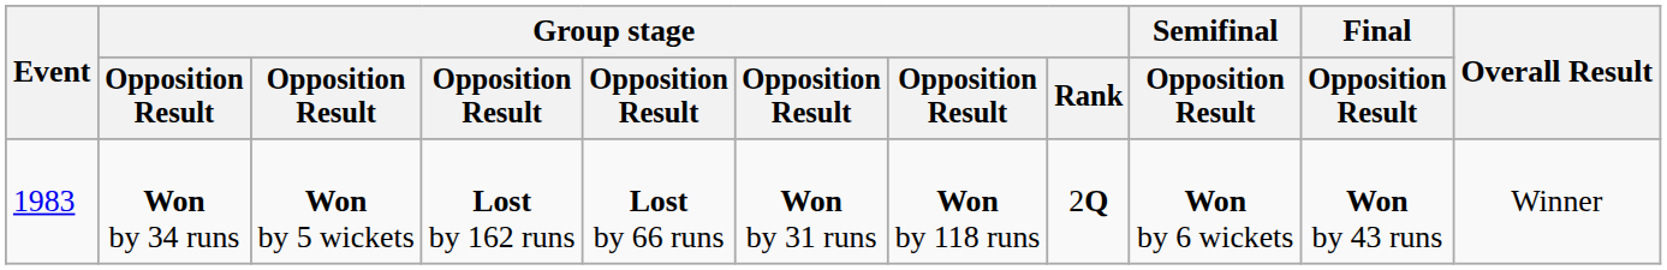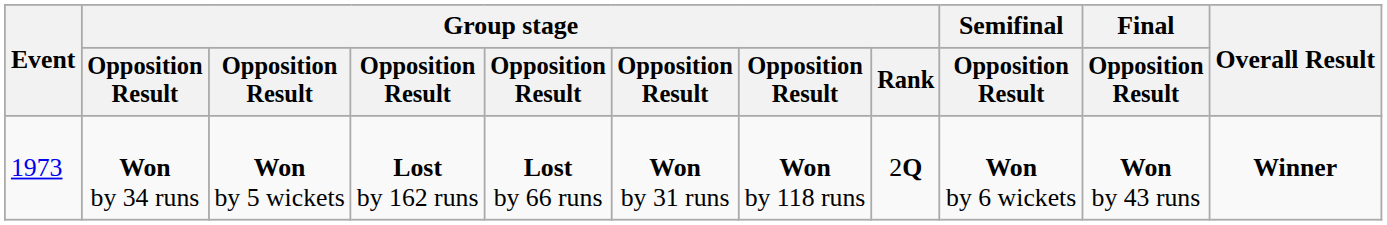Won by 34 runs | Event: 1983 -> 1973
Won by 34 runs | Overall Result: normal -> bold
